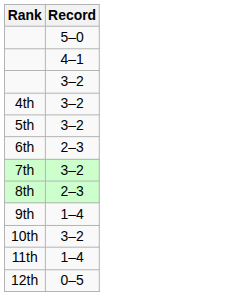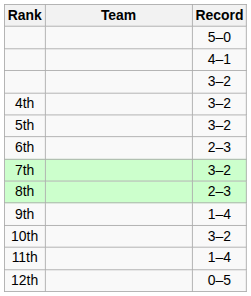+ column: Team
